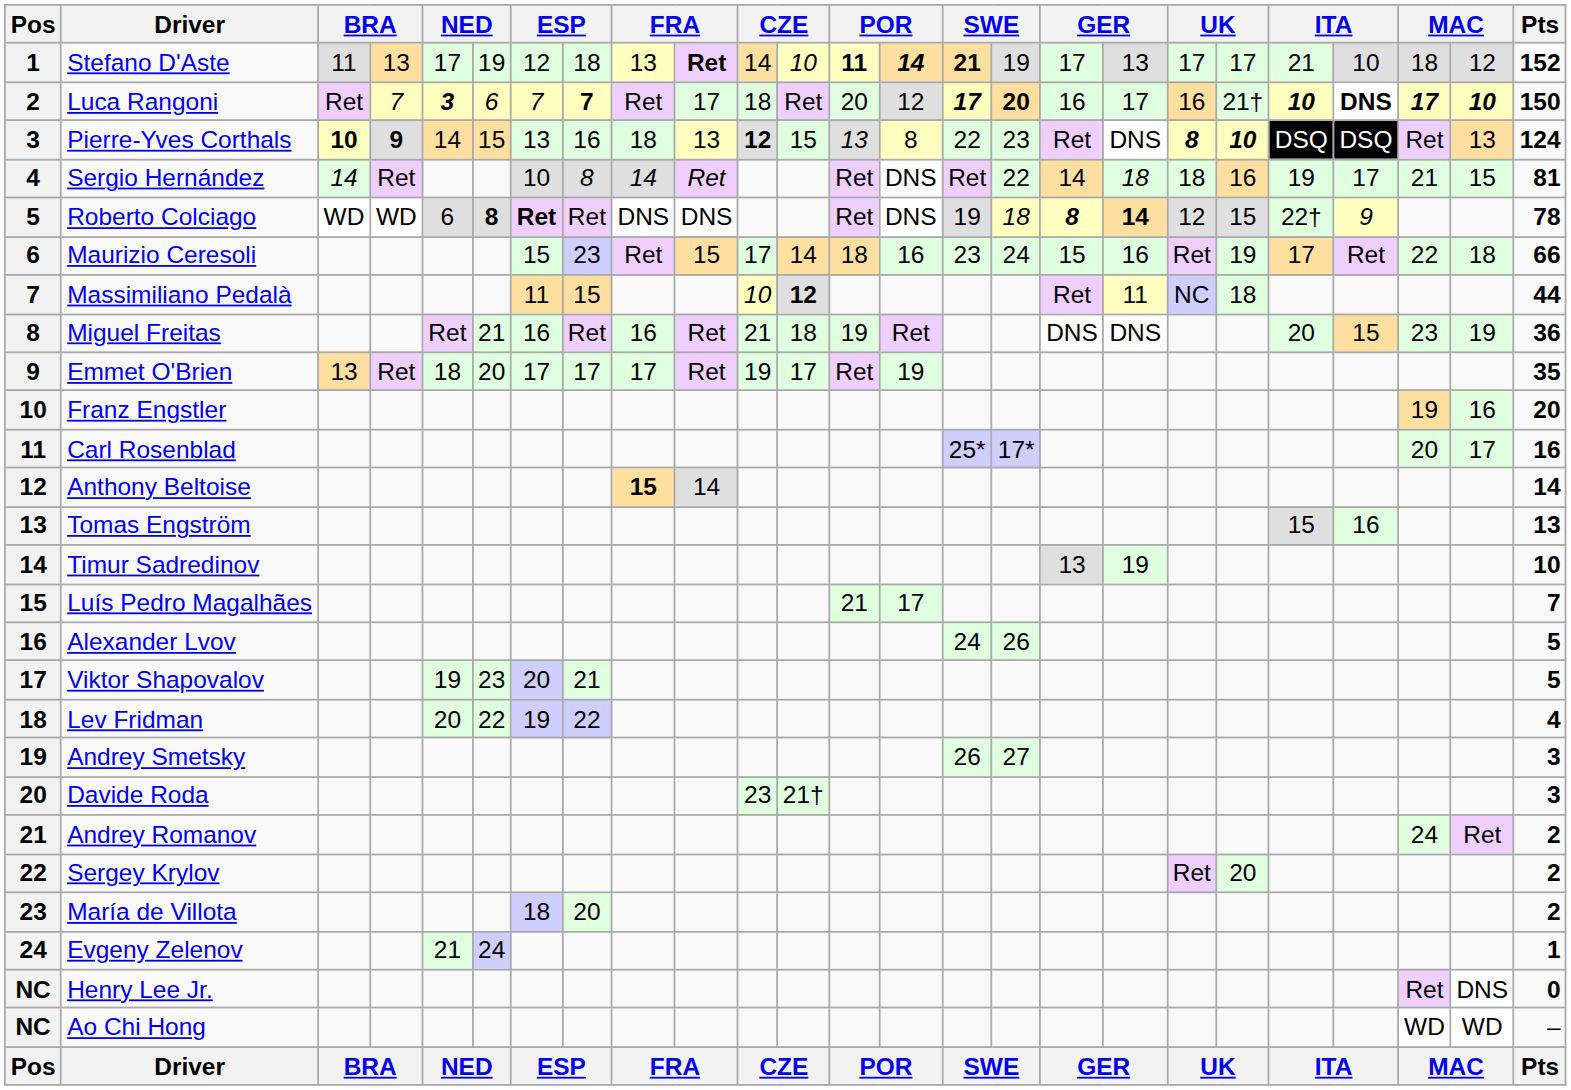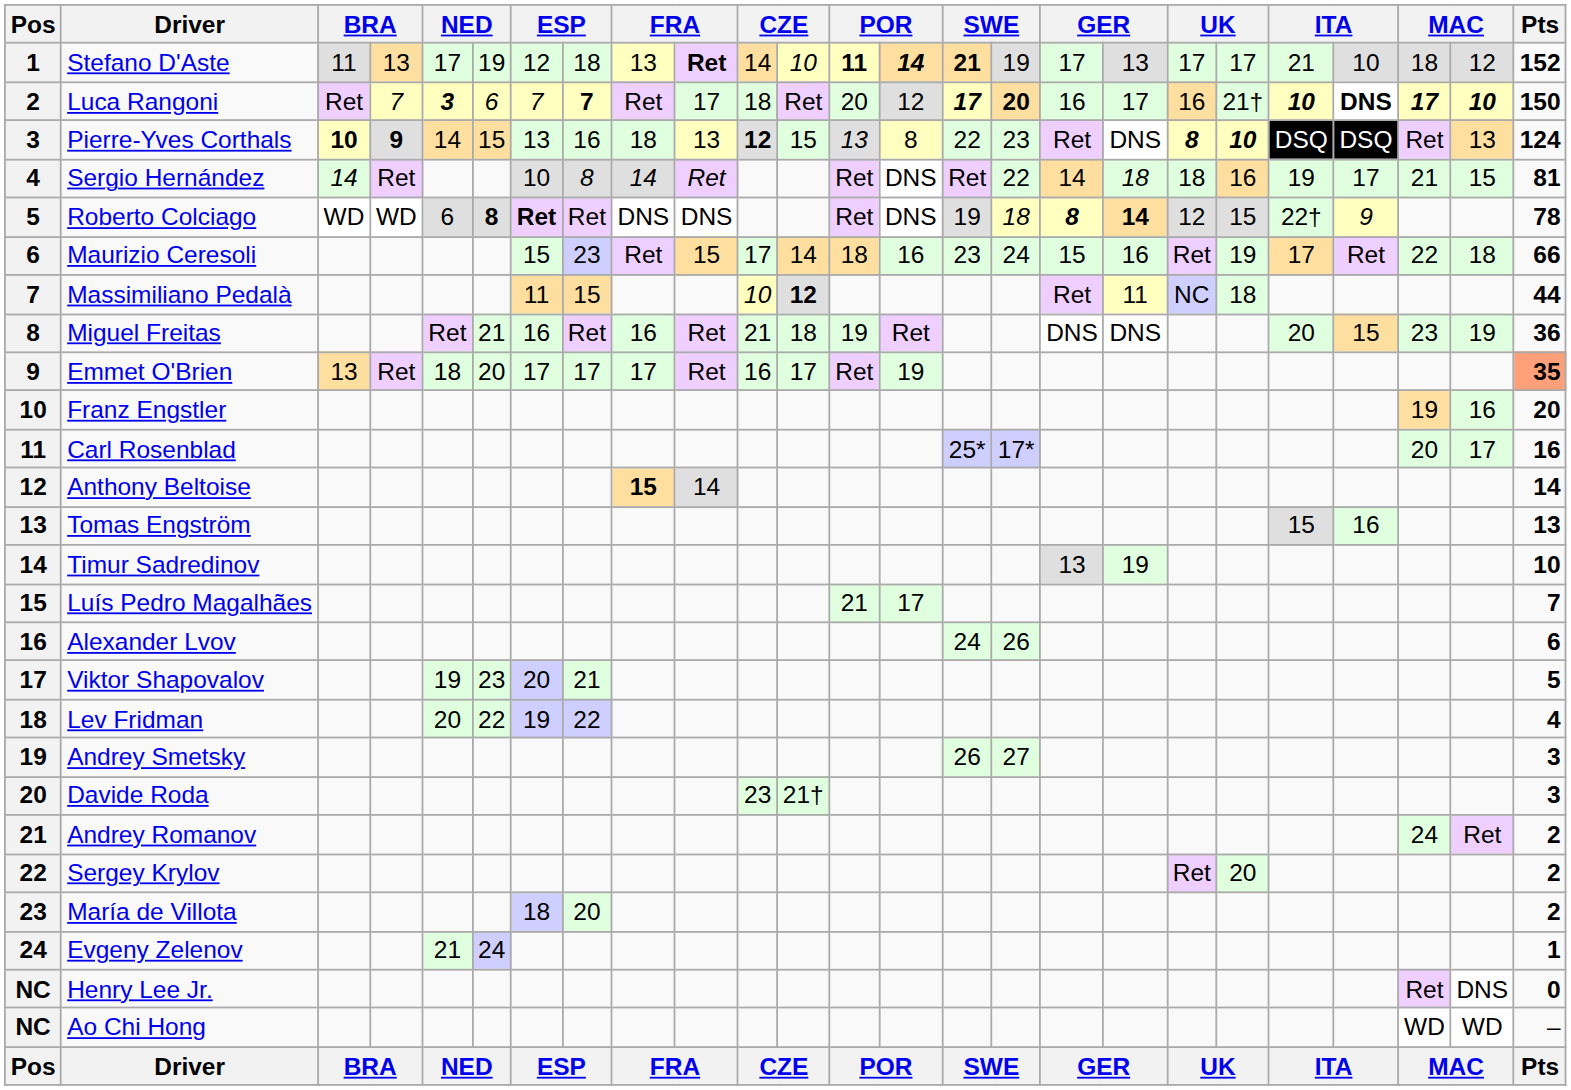Emmet O'Brien | column 11: 19 -> 16
Emmet O'Brien | Pts: no background -> lightsalmon background
Alexander Lvov | Pts: 5 -> 6
